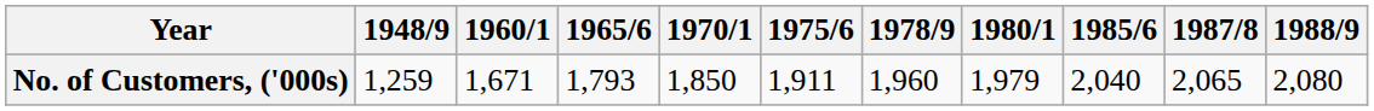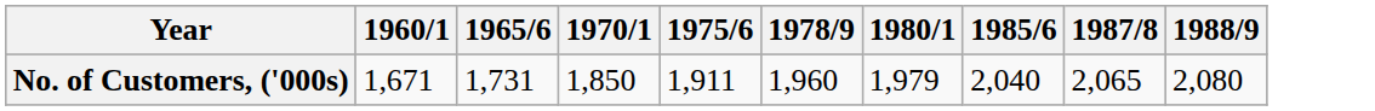- column: 1948/9 | 1,259
No. of Customers, ('000s) | 1965/6: 1,793 -> 1,731
